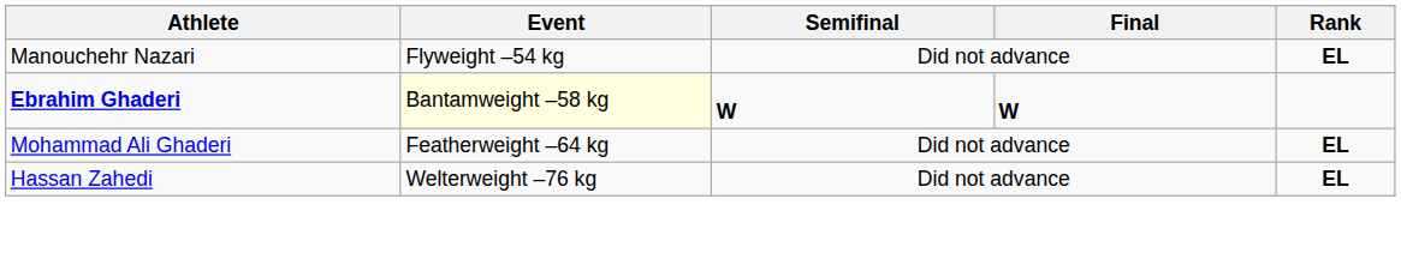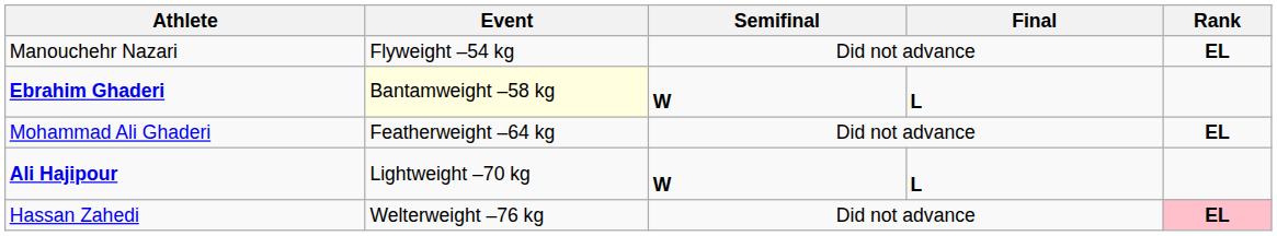Ebrahim Ghaderi | Final: W -> L
+ row: Ali Hajipour | Lightweight –70 kg | W | L
Hassan Zahedi | Rank: no background -> pink background
